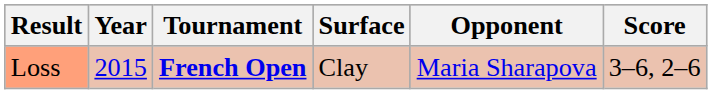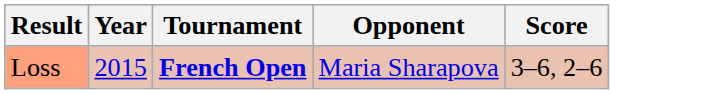- column: Surface | Clay
